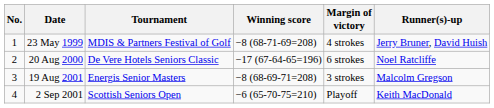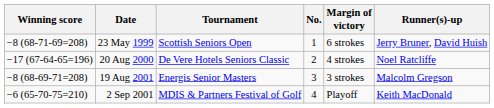columns swapped: No. <-> Winning score
23 May 1999 | Tournament: MDIS & Partners Festival of Golf -> Scottish Seniors Open
23 May 1999 | Margin of victory: 4 strokes -> 6 strokes
20 Aug 2000 | Margin of victory: 6 strokes -> 4 strokes
2 Sep 2001 | Tournament: Scottish Seniors Open -> MDIS & Partners Festival of Golf
